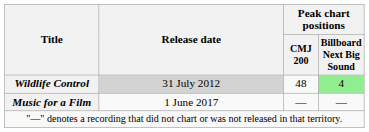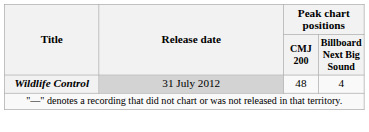Wildlife Control | Peak chart positions / Billboard Next Big Sound: lightgreen background -> no background
- row: Music for a Film | 1 June 2017 | — | —
